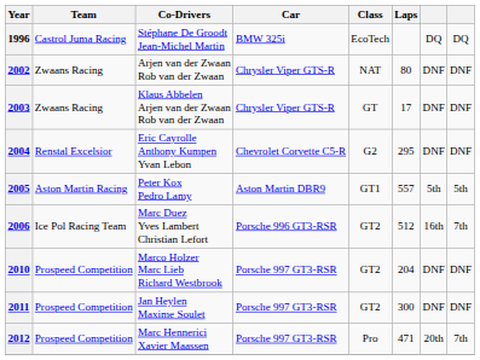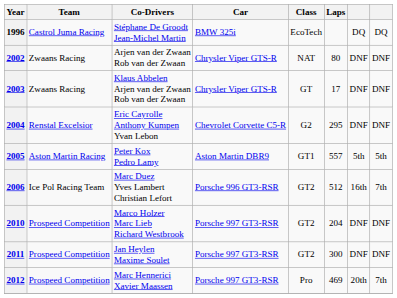2012 | Laps: 471 -> 469
